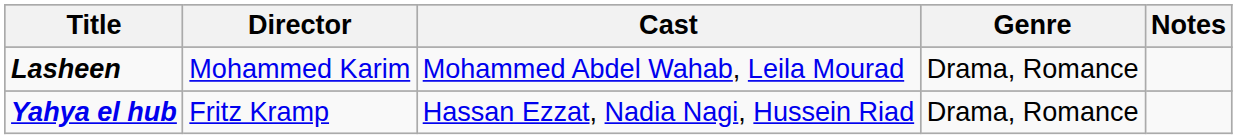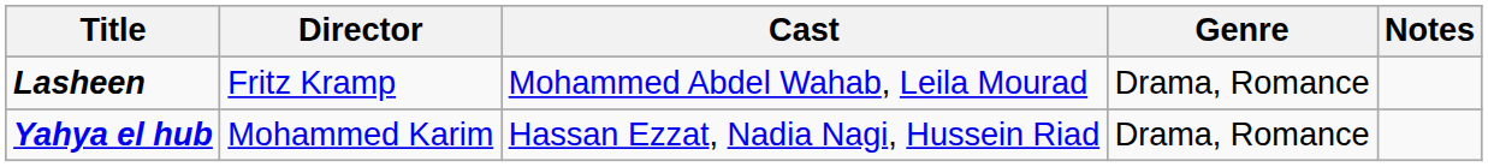Lasheen | Director: Mohammed Karim -> Fritz Kramp
Yahya el hub | Director: Fritz Kramp -> Mohammed Karim
